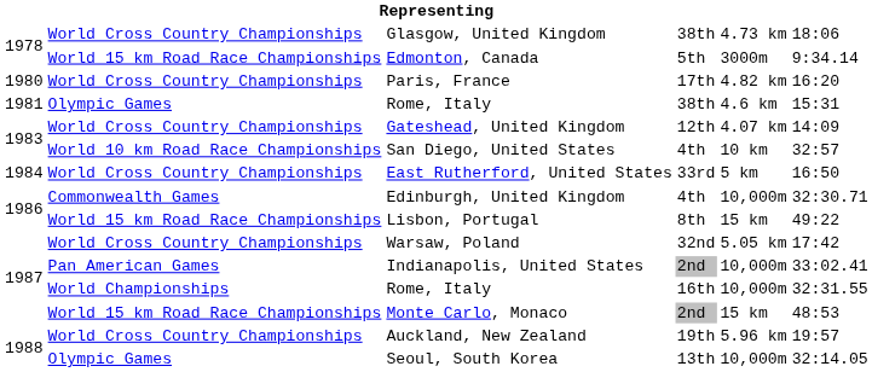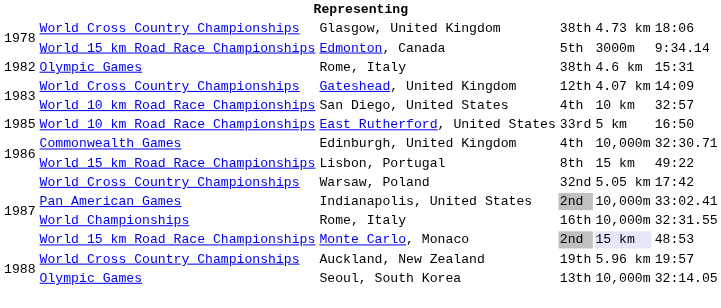- row: 1980 | World Cross Country Championships | Paris, France | 17th | 4.82 km | 16:20
Rome, Italy / 38th | column 1: 1981 -> 1982
East Rutherford, United States | column 1: 1984 -> 1985
East Rutherford, United States | column 2: World Cross Country Championships -> World 10 km Road Race Championships
Monte Carlo, Monaco | column 5: no background -> lavender background
